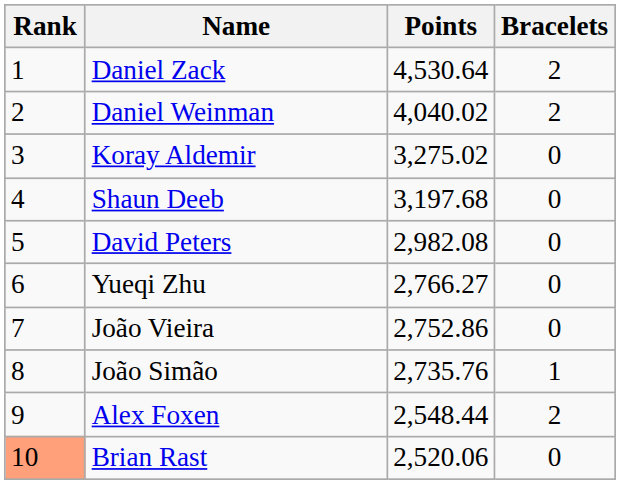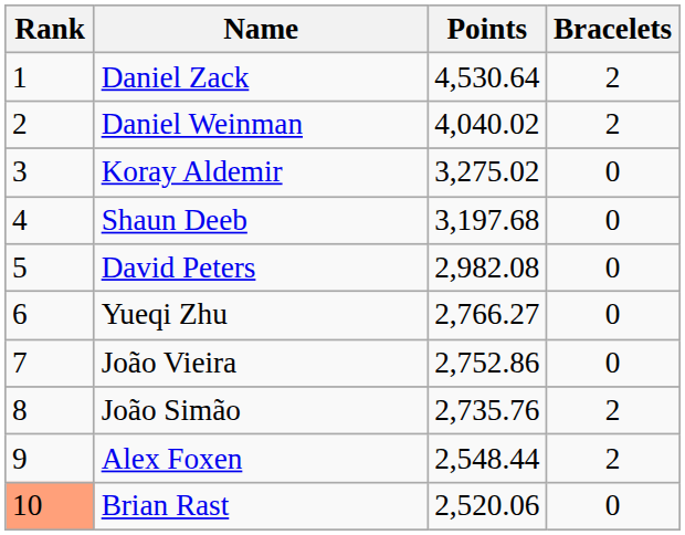João Simão | Bracelets: 1 -> 2
